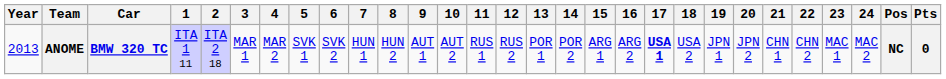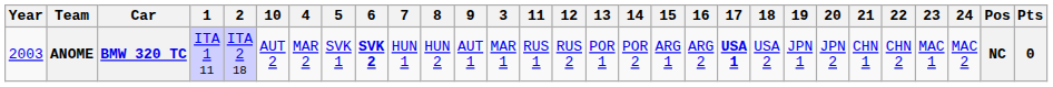columns swapped: 3 <-> 10
ANOME | Year: 2013 -> 2003
ANOME | 6: normal -> bold
